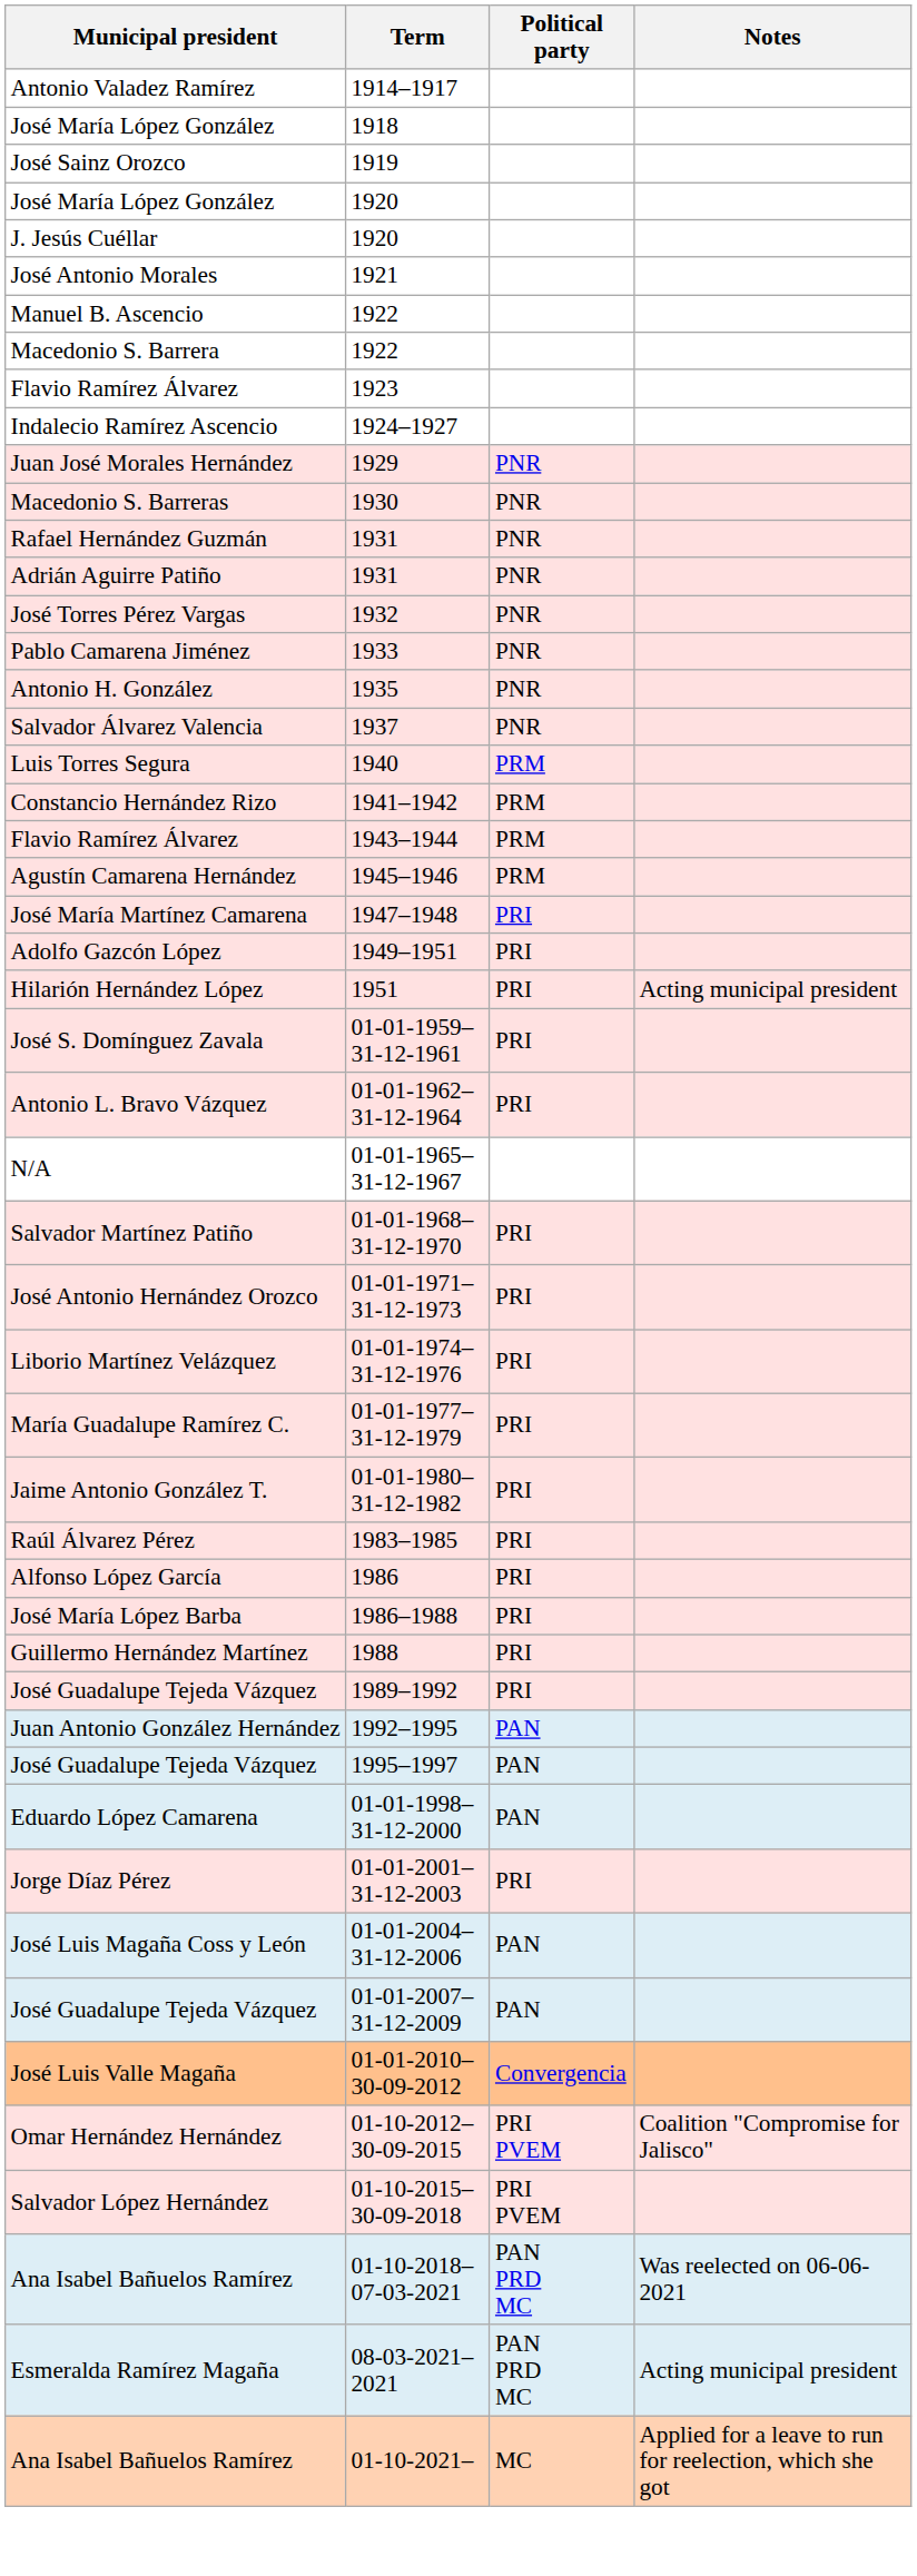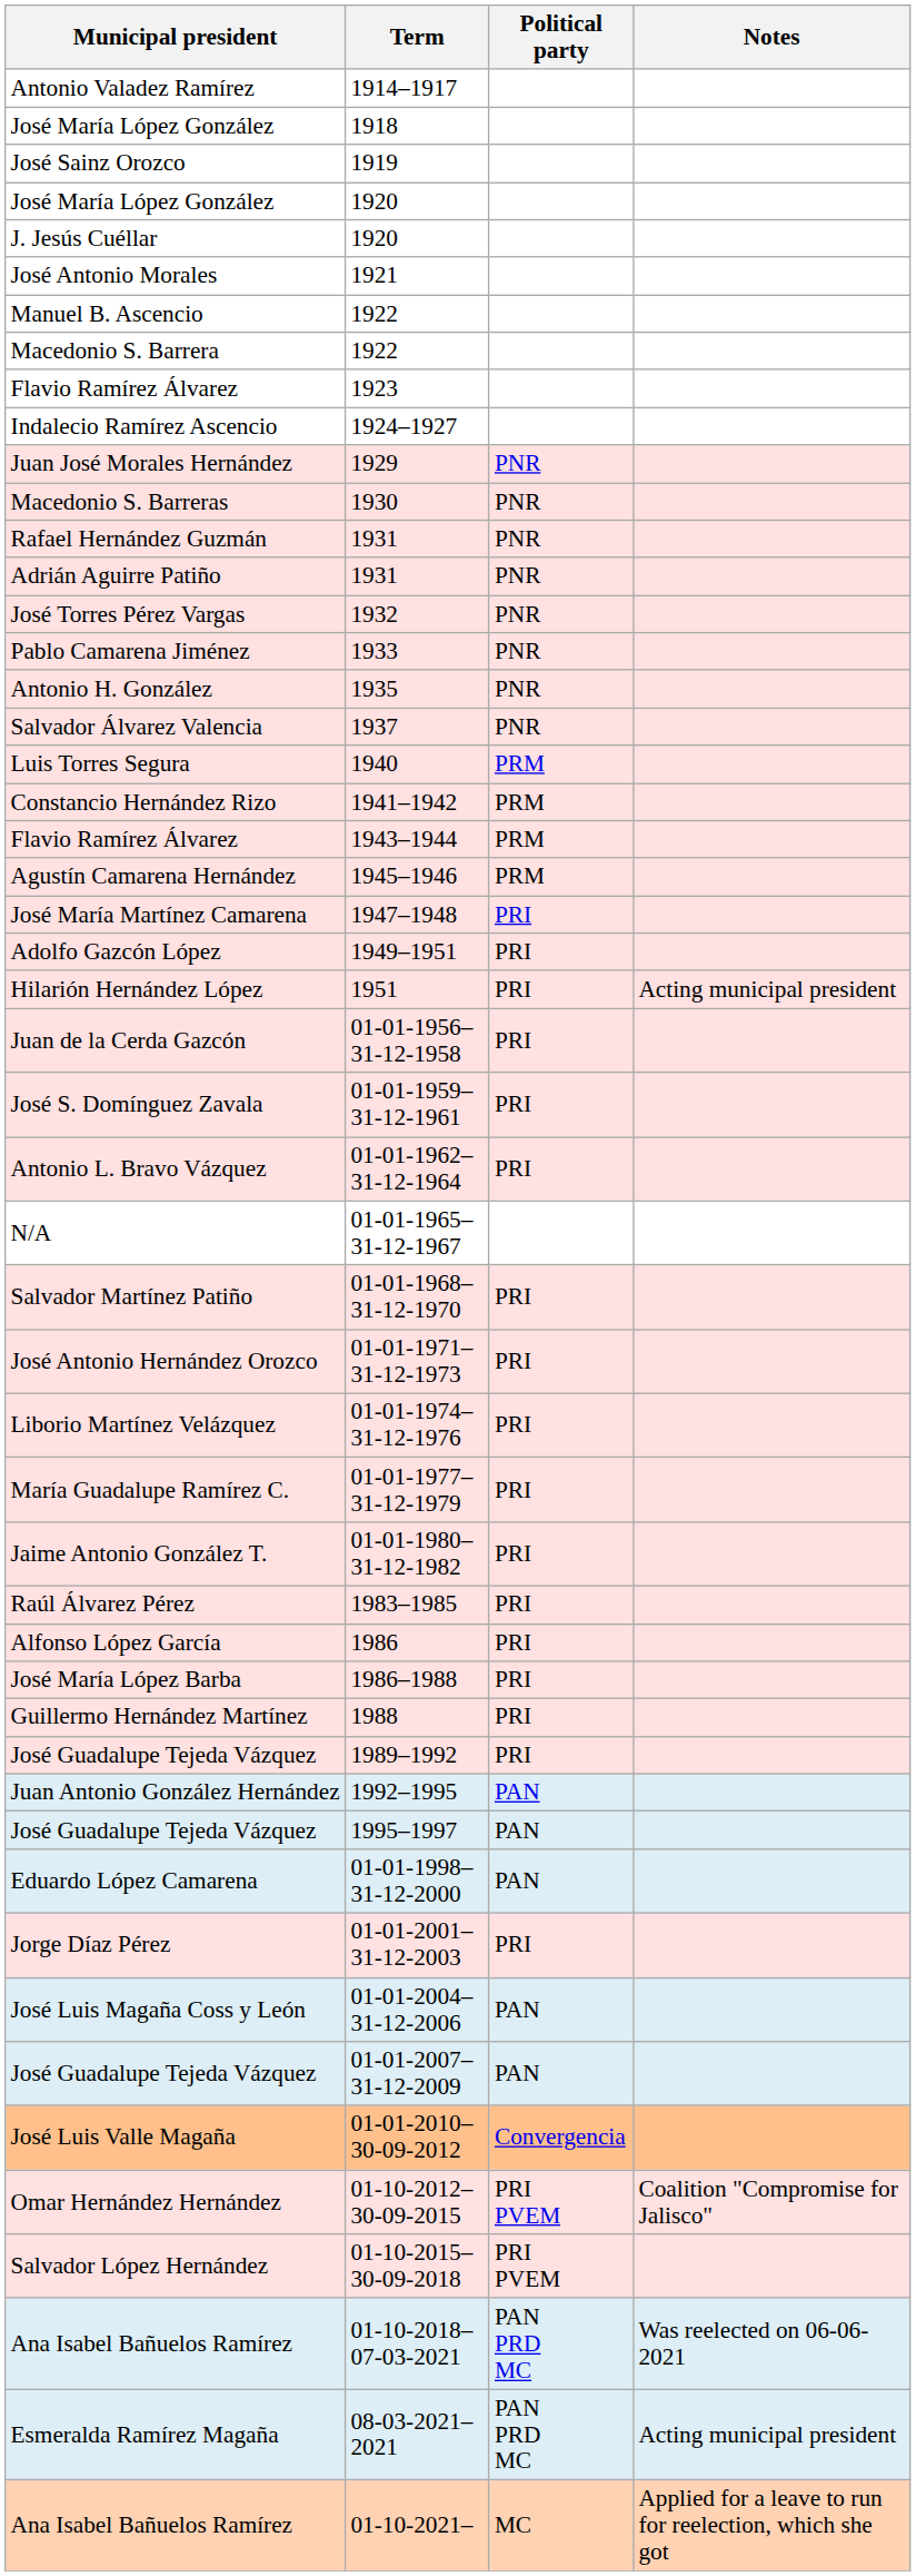+ row: Juan de la Cerda Gazcón | 01-01-1956–31-12-1958 | PRI
